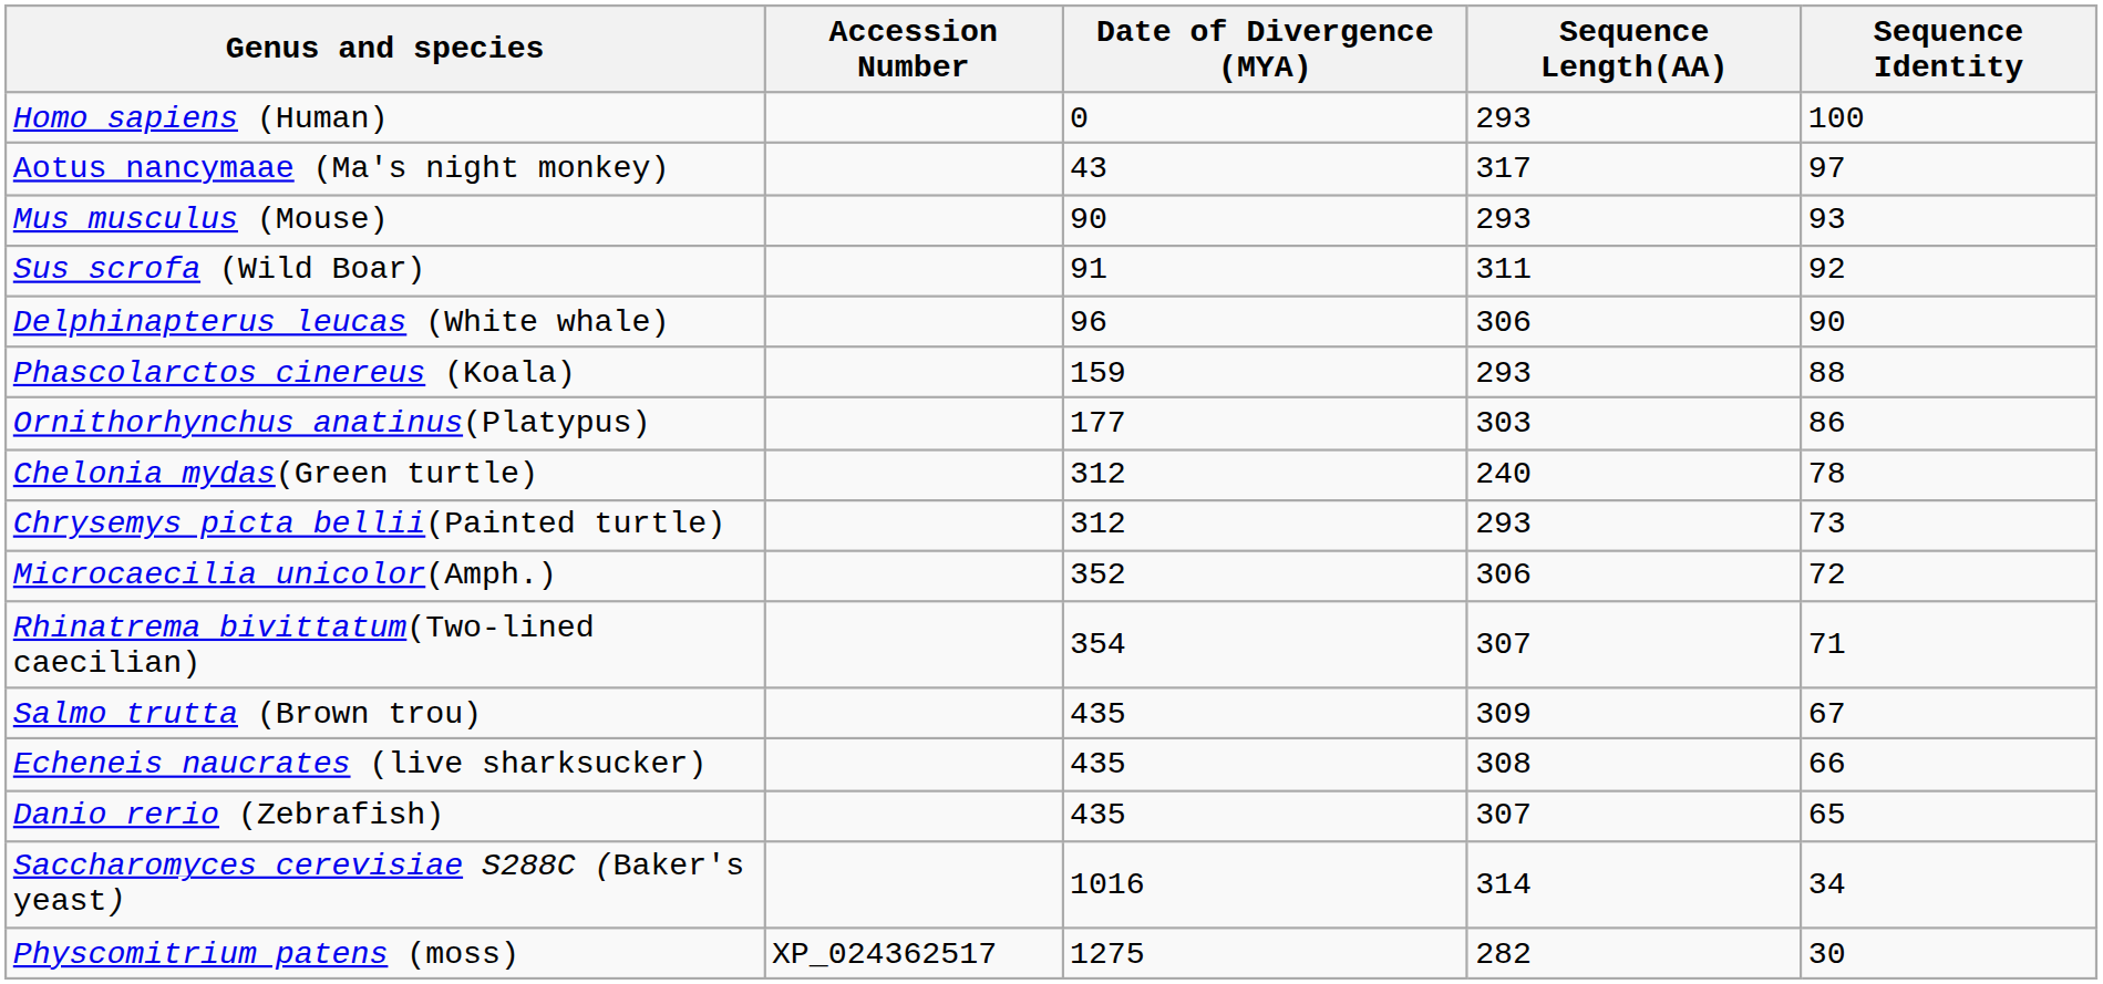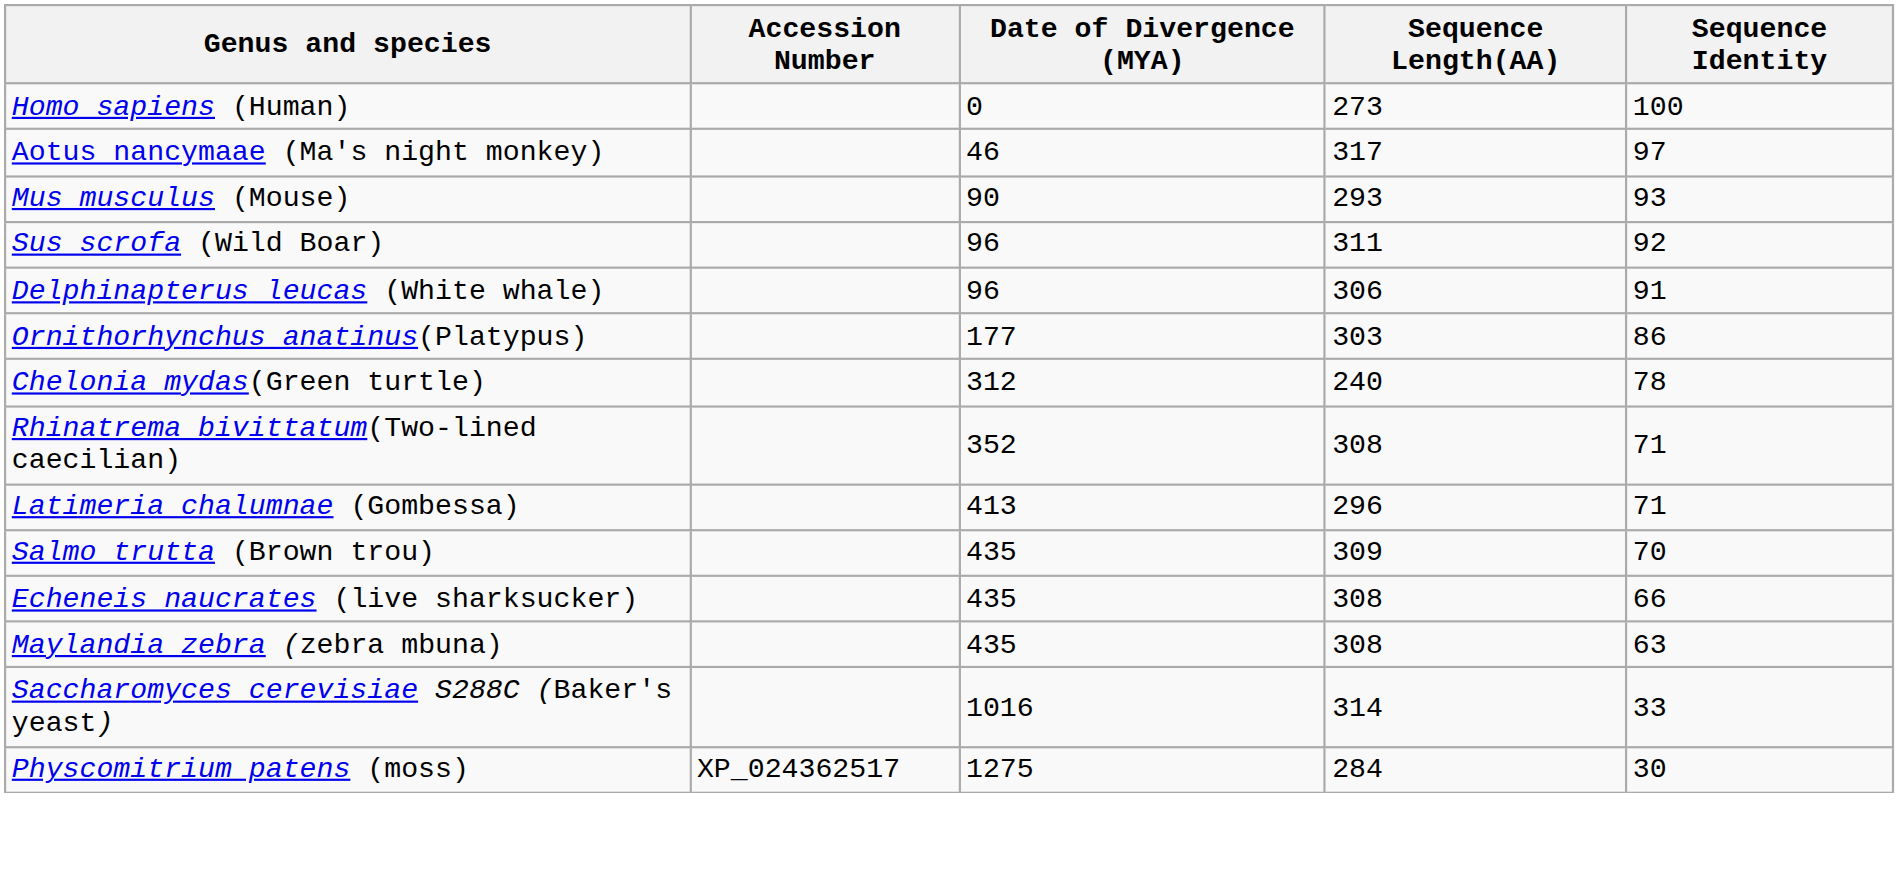Homo sapiens (Human) | Sequence Length(AA): 293 -> 273
Aotus nancymaae (Ma's night monkey) | Date of Divergence (MYA): 43 -> 46
Sus scrofa (Wild Boar) | Date of Divergence (MYA): 91 -> 96
Delphinapterus leucas (White whale) | Sequence Identity: 90 -> 91
- row: Phascolarctos cinereus (Koala) | 159 | 293 | 88
- row: Chrysemys picta bellii(Painted turtle) | 312 | 293 | 73
- row: Microcaecilia unicolor(Amph.) | 352 | 306 | 72
Rhinatrema bivittatum(Two-lined caecilian) | Date of Divergence (MYA): 354 -> 352
Rhinatrema bivittatum(Two-lined caecilian) | Sequence Length(AA): 307 -> 308
+ row: Latimeria chalumnae (Gombessa) | 413 | 296 | 71
Salmo trutta (Brown trou) | Sequence Identity: 67 -> 70
- row: Danio rerio (Zebrafish) | 435 | 307 | 65
+ row: Maylandia zebra (zebra mbuna) | 435 | 308 | 63
Saccharomyces cerevisiae S288C (Baker's yeast) | Sequence Identity: 34 -> 33
Physcomitrium patens (moss) | Sequence Length(AA): 282 -> 284
